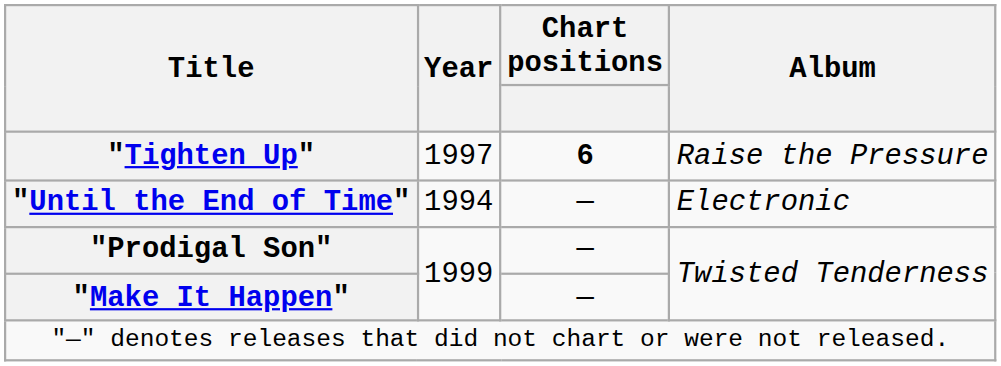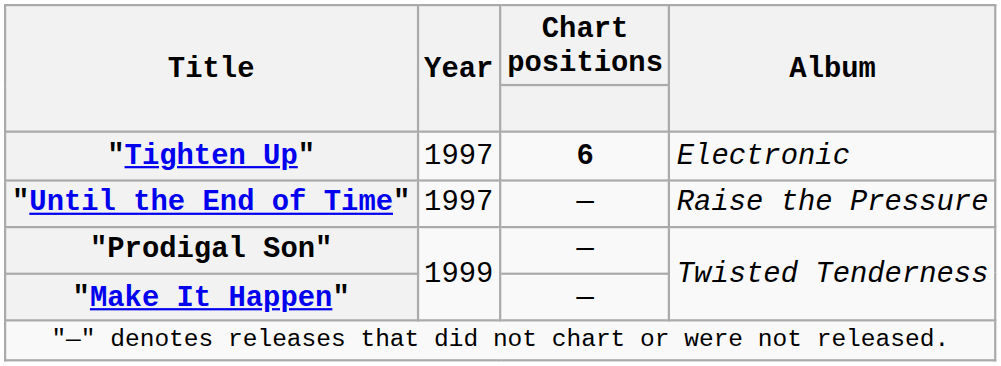"Tighten Up" | Album: Raise the Pressure -> Electronic
"Until the End of Time" | Year: 1994 -> 1997
"Until the End of Time" | Album: Electronic -> Raise the Pressure
